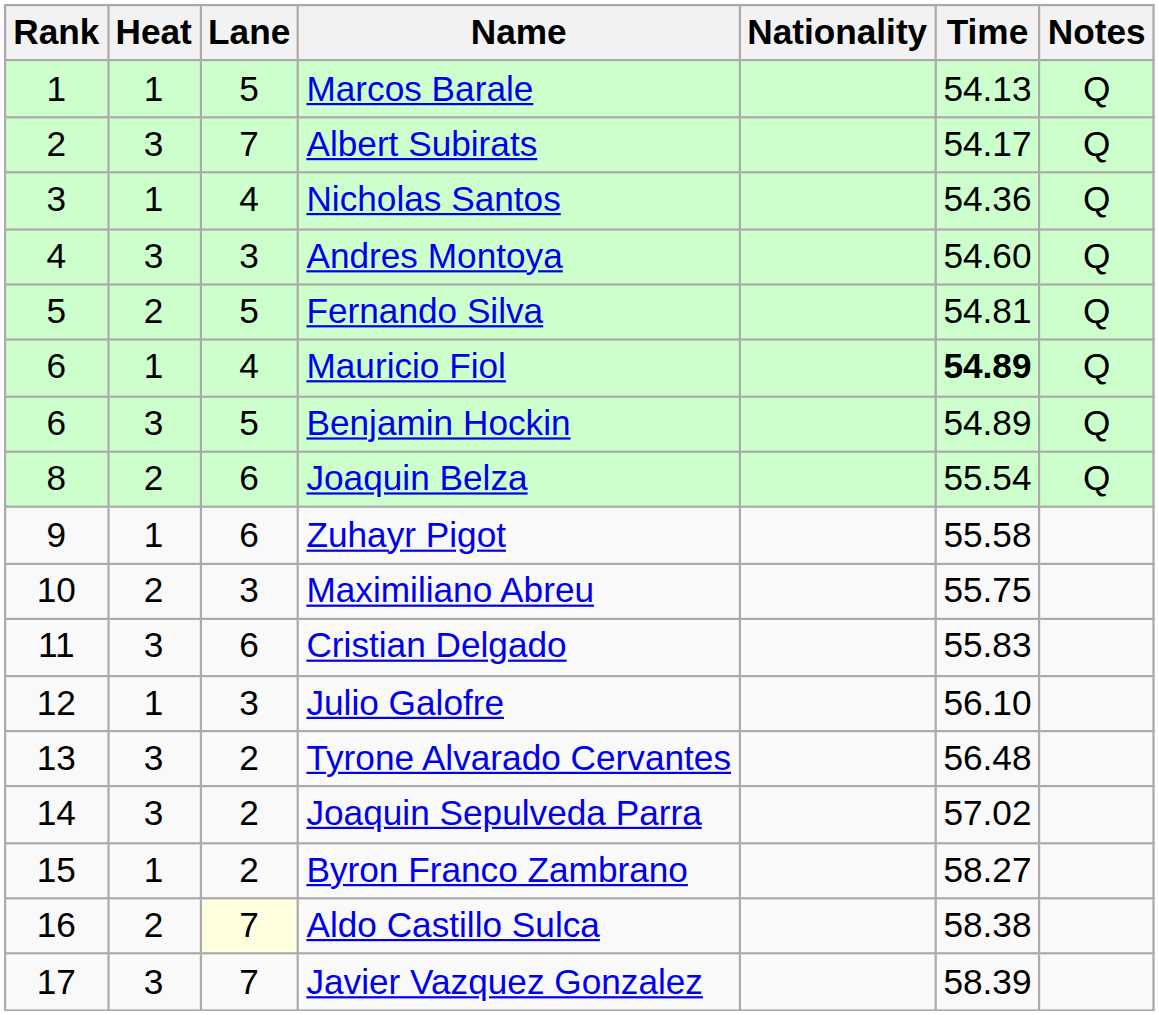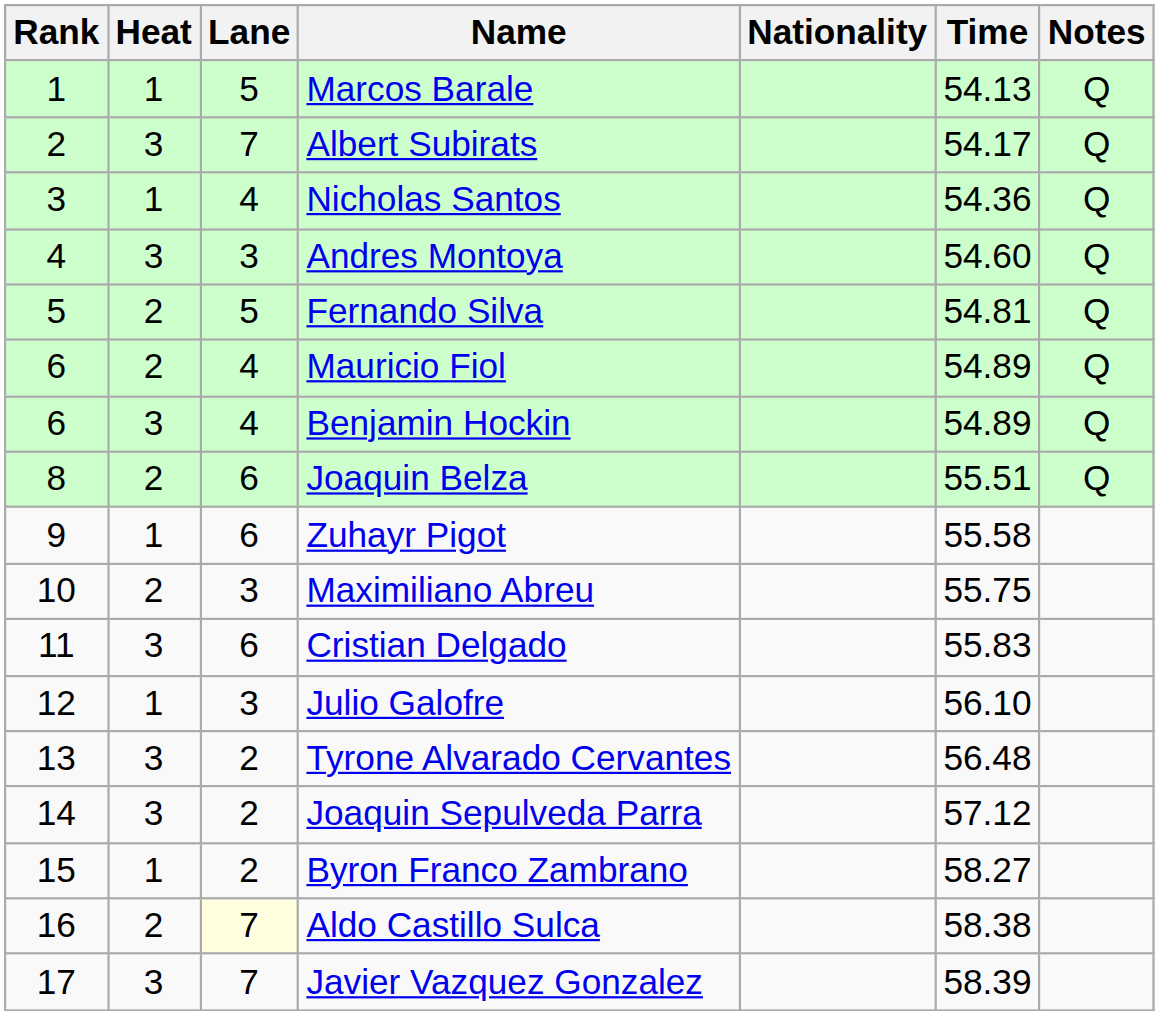Mauricio Fiol | Heat: 1 -> 2
Mauricio Fiol | Time: bold -> normal
Benjamin Hockin | Lane: 5 -> 4
Joaquin Belza | Time: 55.54 -> 55.51
Joaquin Sepulveda Parra | Time: 57.02 -> 57.12
